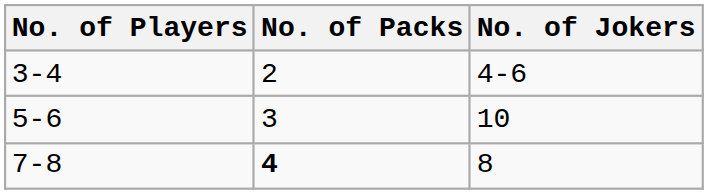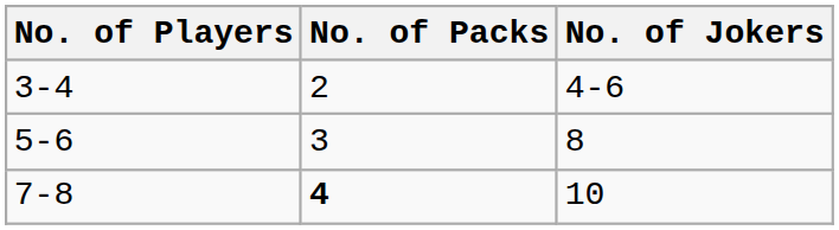5-6 | No. of Jokers: 10 -> 8
7-8 | No. of Jokers: 8 -> 10
